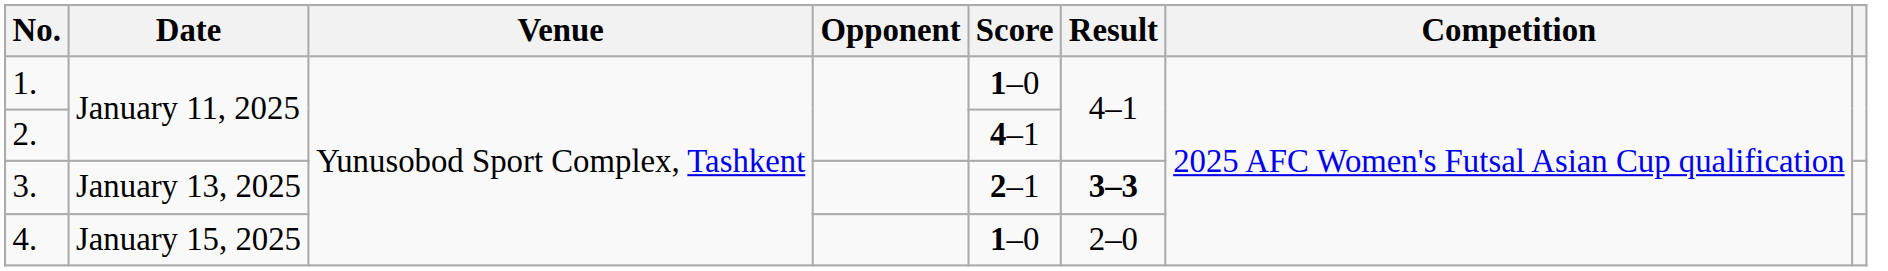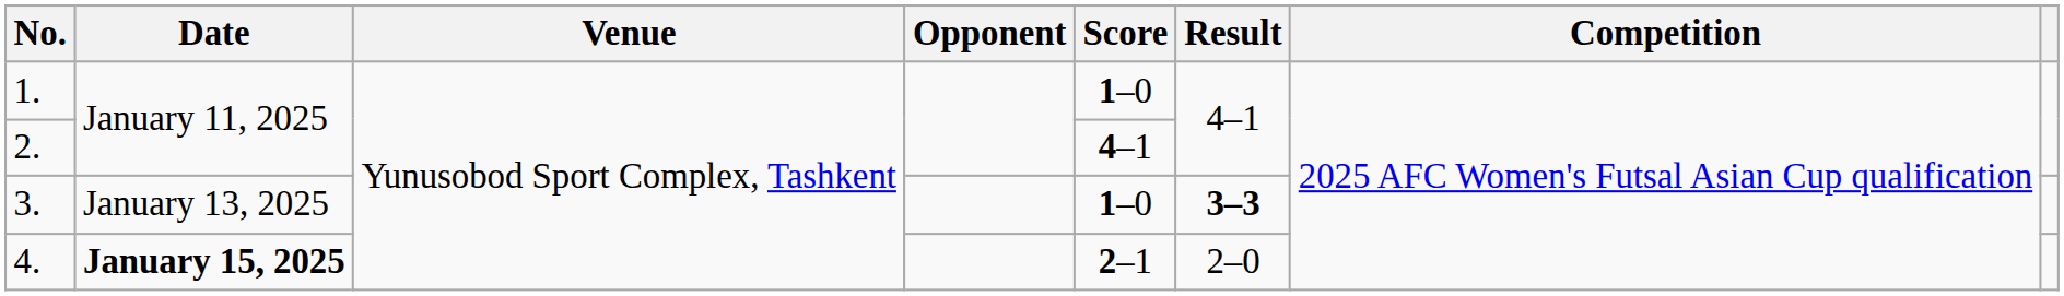3. | Score: 2–1 -> 1–0
4. | Date: normal -> bold
4. | Score: 1–0 -> 2–1
